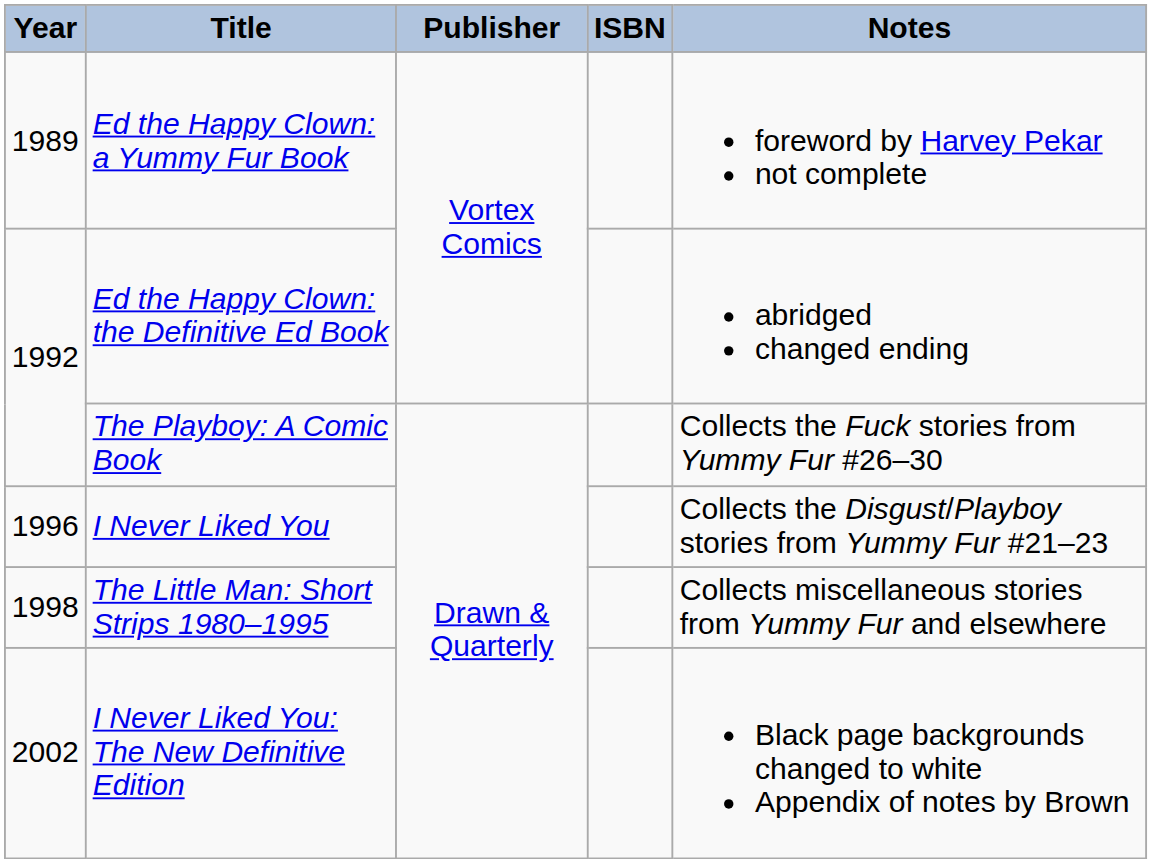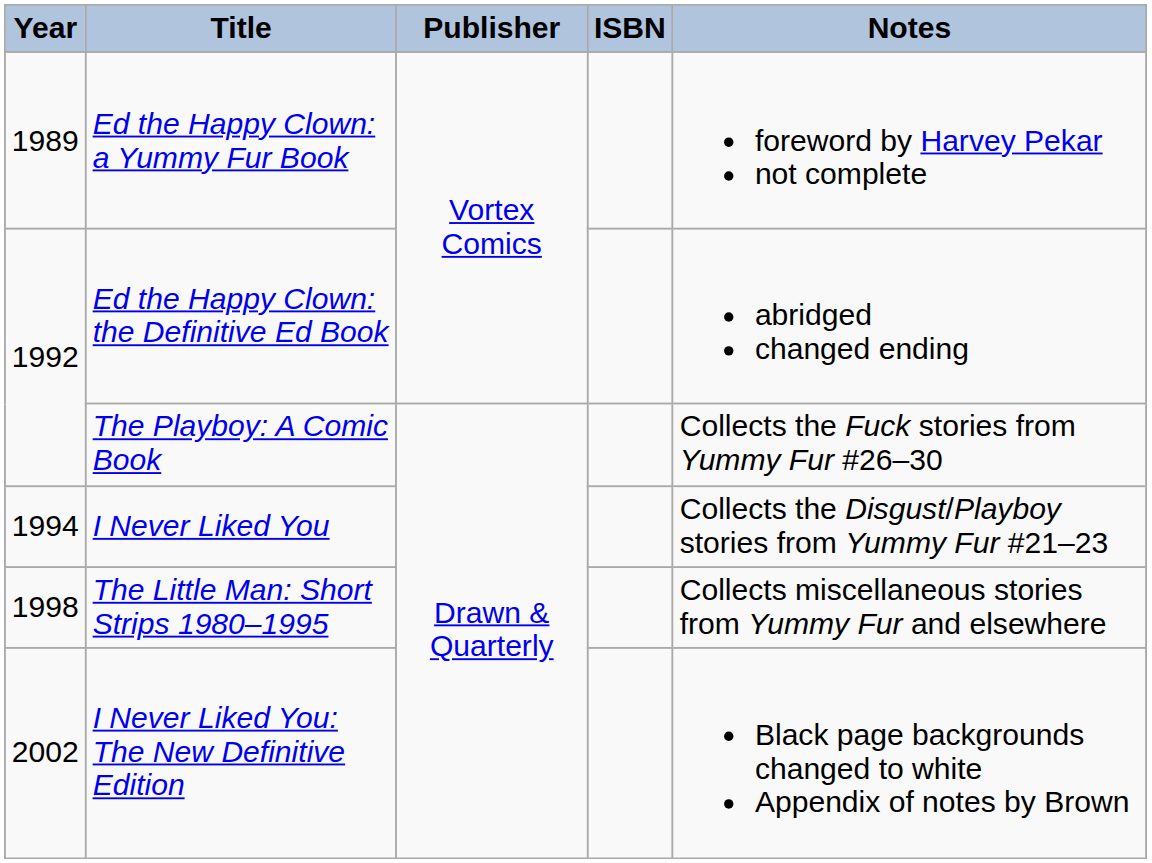I Never Liked You | Year: 1996 -> 1994
